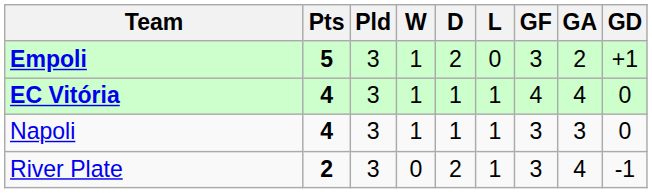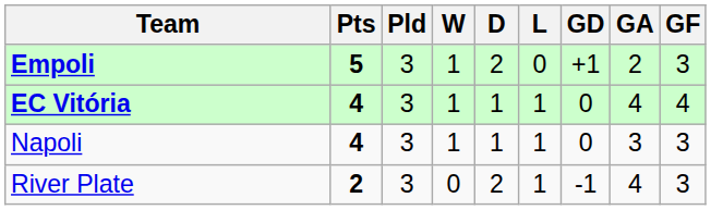columns swapped: GF <-> GD
